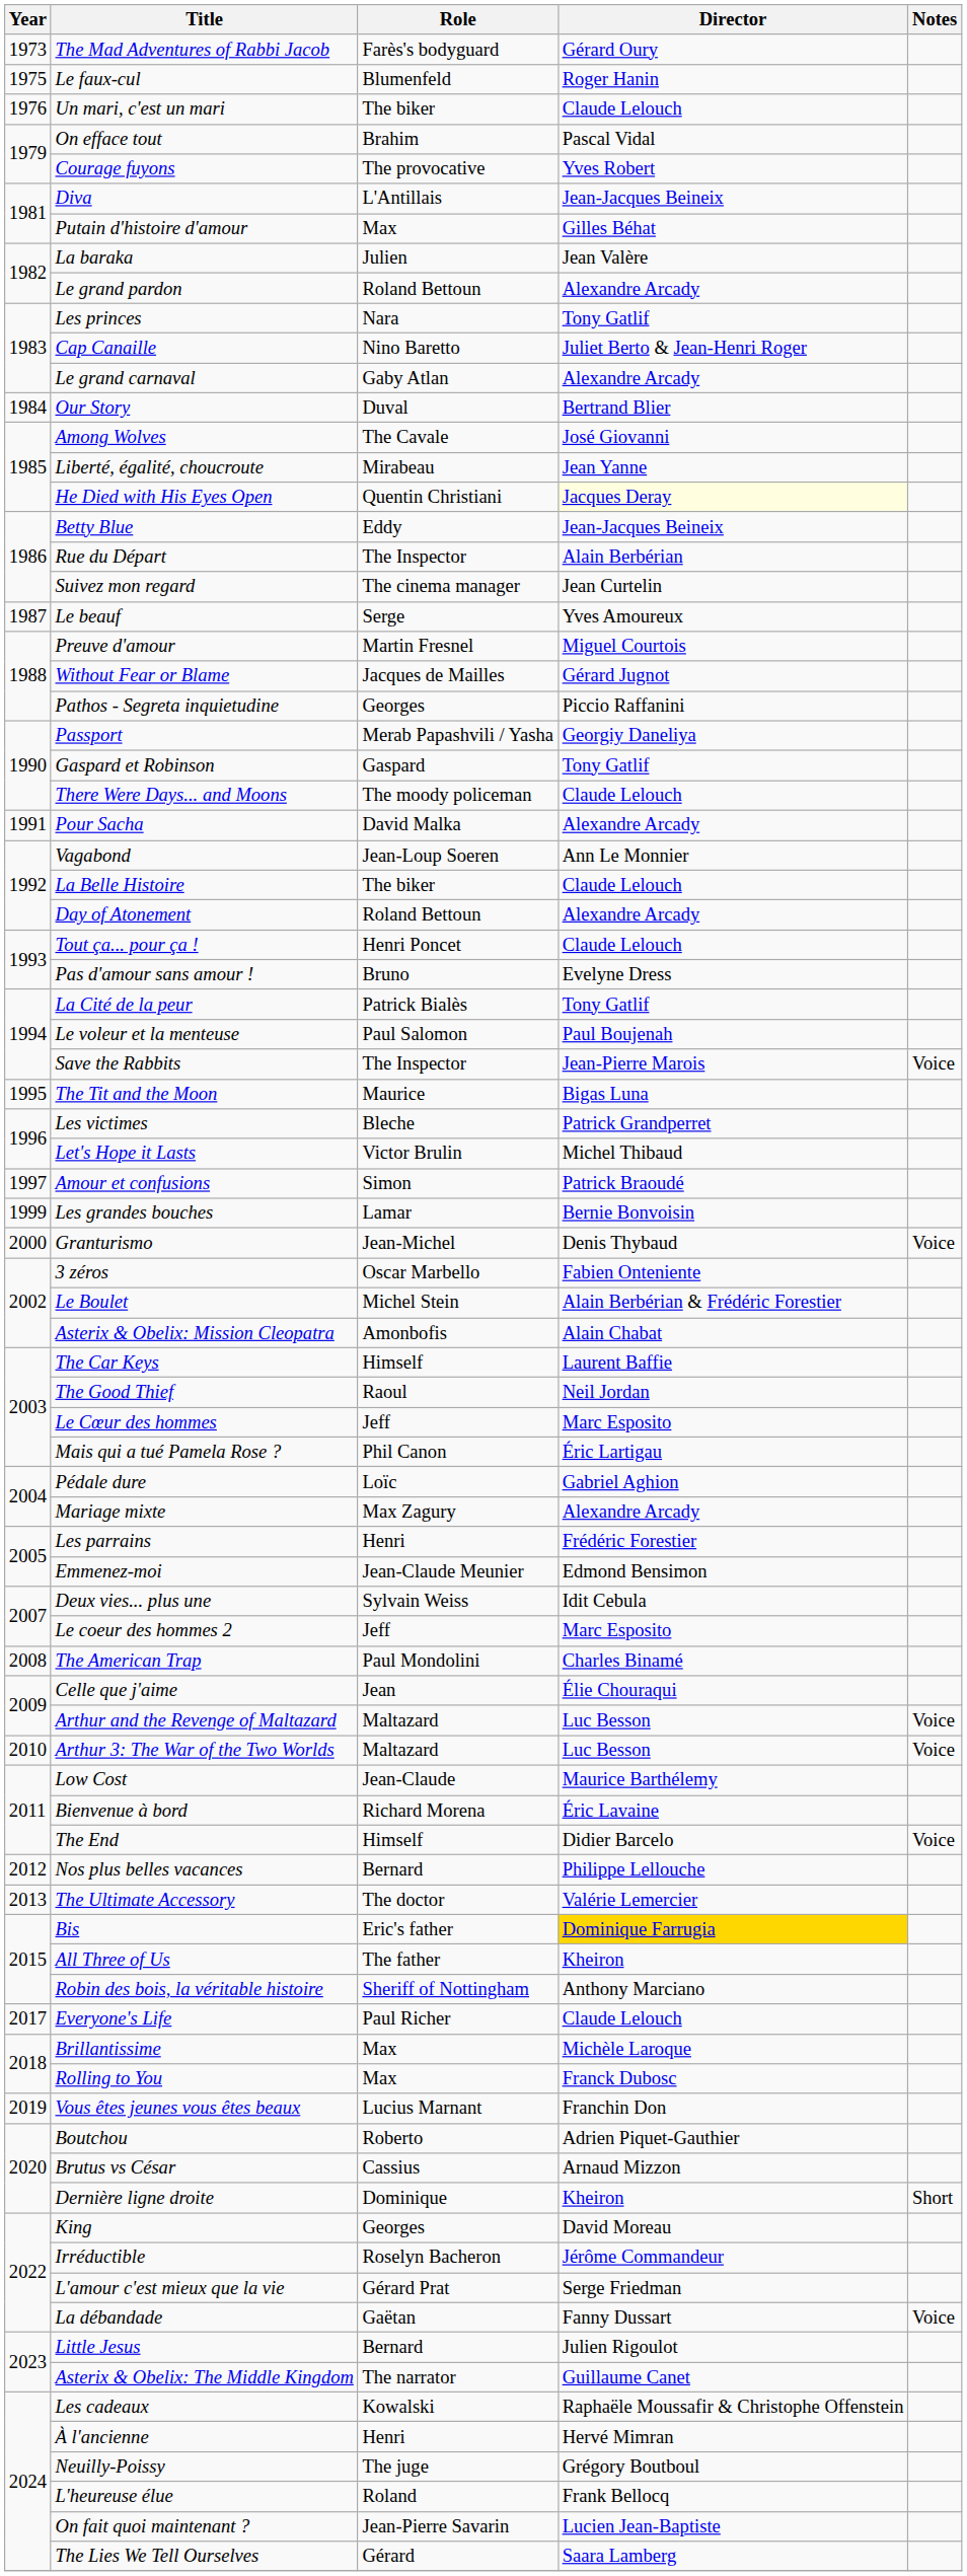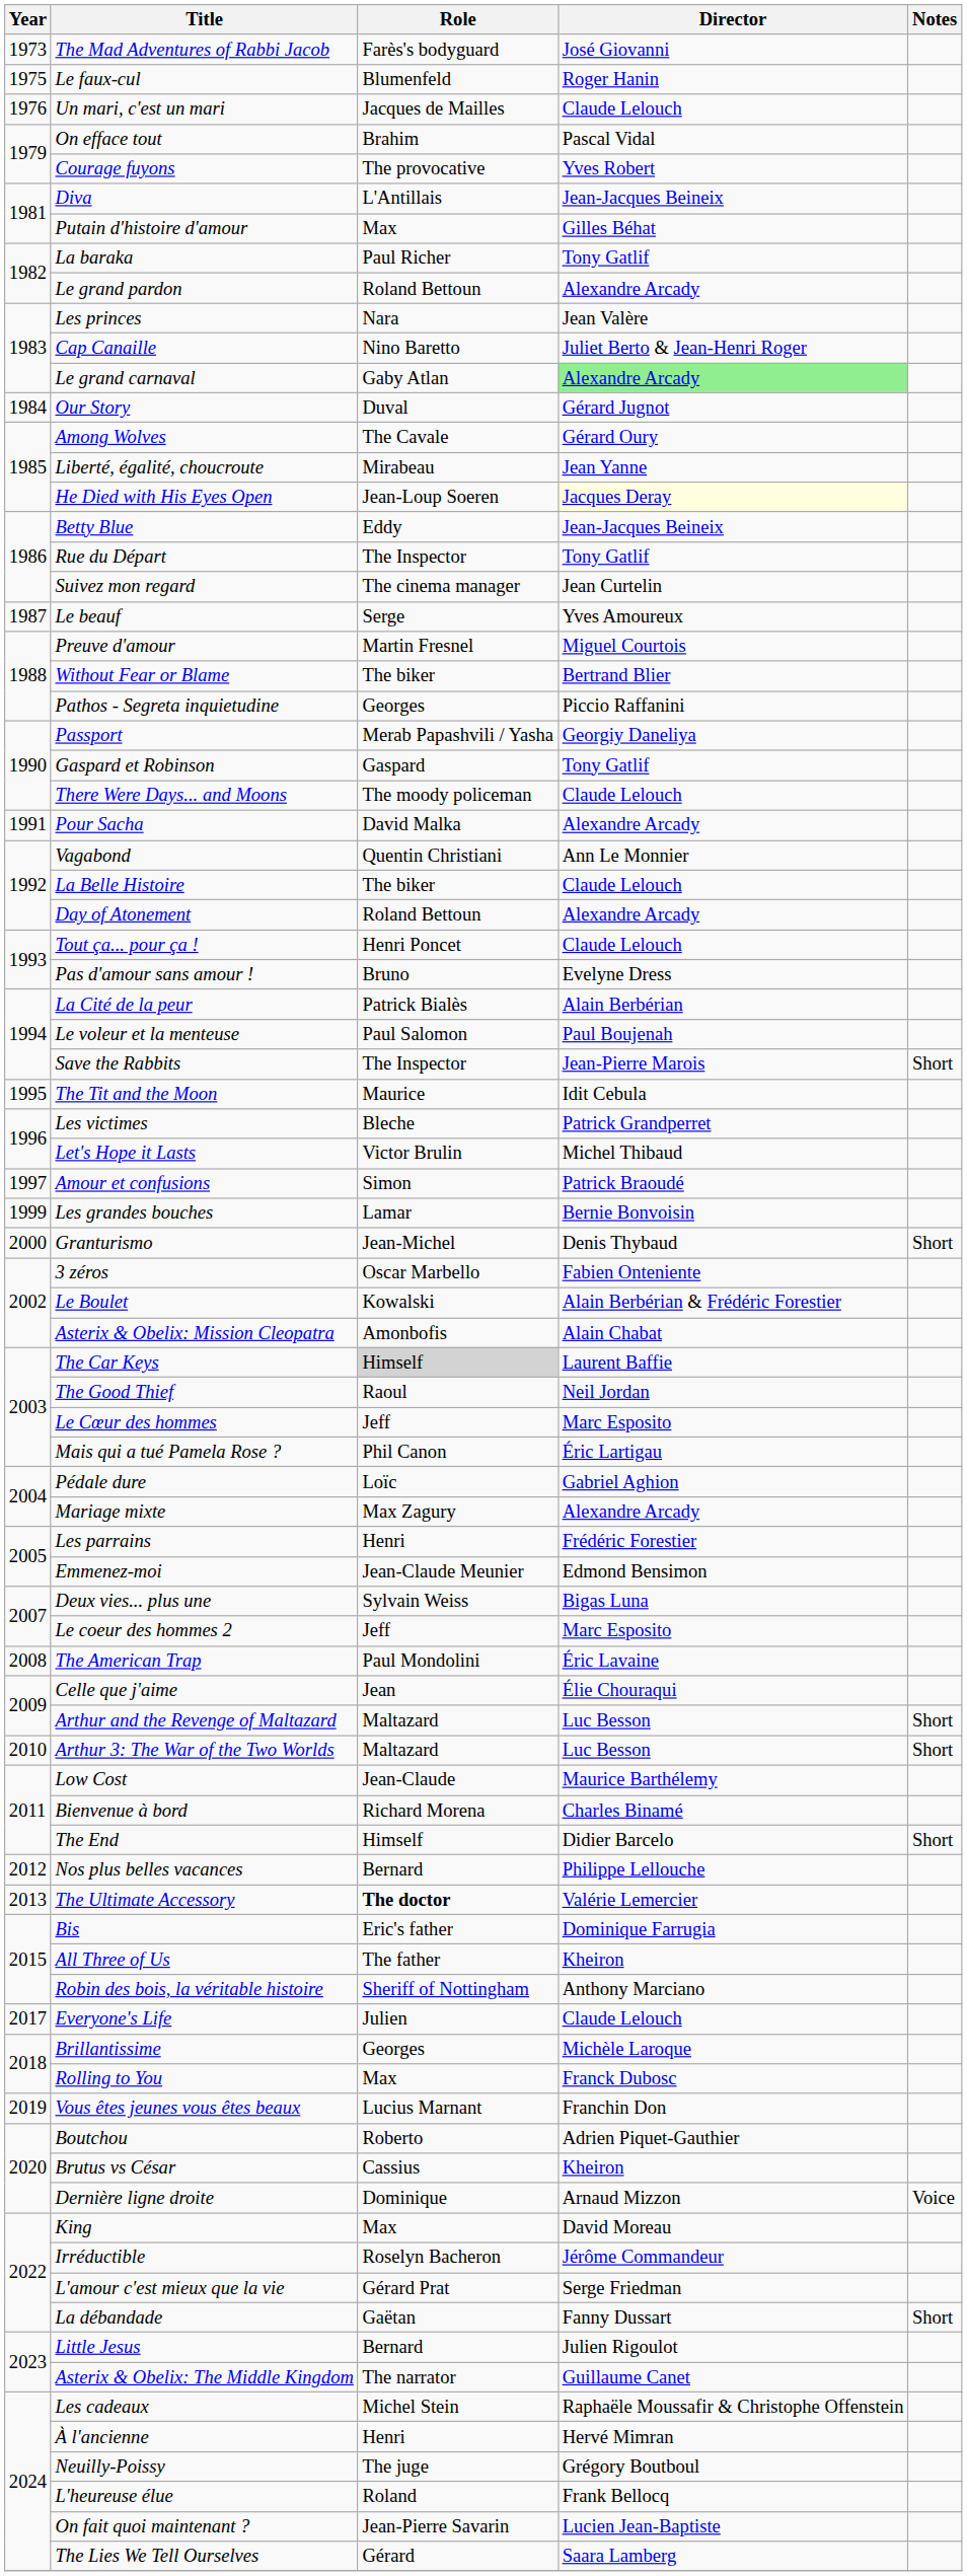The Mad Adventures of Rabbi Jacob | Director: Gérard Oury -> José Giovanni
Un mari, c'est un mari | Role: The biker -> Jacques de Mailles
La baraka | Role: Julien -> Paul Richer
La baraka | Director: Jean Valère -> Tony Gatlif
Les princes | Director: Tony Gatlif -> Jean Valère
Le grand carnaval | Director: no background -> lightgreen background
Our Story | Director: Bertrand Blier -> Gérard Jugnot
Among Wolves | Director: José Giovanni -> Gérard Oury
He Died with His Eyes Open | Role: Quentin Christiani -> Jean-Loup Soeren
Rue du Départ | Director: Alain Berbérian -> Tony Gatlif
Without Fear or Blame | Role: Jacques de Mailles -> The biker
Without Fear or Blame | Director: Gérard Jugnot -> Bertrand Blier
Vagabond | Role: Jean-Loup Soeren -> Quentin Christiani
La Cité de la peur | Director: Tony Gatlif -> Alain Berbérian
Save the Rabbits | Notes: Voice -> Short
The Tit and the Moon | Director: Bigas Luna -> Idit Cebula
Granturismo | Notes: Voice -> Short
Le Boulet | Role: Michel Stein -> Kowalski
The Car Keys | Role: no background -> lightgrey background
Deux vies... plus une | Director: Idit Cebula -> Bigas Luna
The American Trap | Director: Charles Binamé -> Éric Lavaine
Arthur and the Revenge of Maltazard | Notes: Voice -> Short
Arthur 3: The War of the Two Worlds | Notes: Voice -> Short
Bienvenue à bord | Director: Éric Lavaine -> Charles Binamé
The End | Notes: Voice -> Short
The Ultimate Accessory | Role: normal -> bold
Bis | Director: gold background -> no background
Everyone's Life | Role: Paul Richer -> Julien
Brillantissime | Role: Max -> Georges
Brutus vs César | Director: Arnaud Mizzon -> Kheiron
Dernière ligne droite | Director: Kheiron -> Arnaud Mizzon
Dernière ligne droite | Notes: Short -> Voice
King | Role: Georges -> Max
La débandade | Notes: Voice -> Short
Les cadeaux | Role: Kowalski -> Michel Stein
